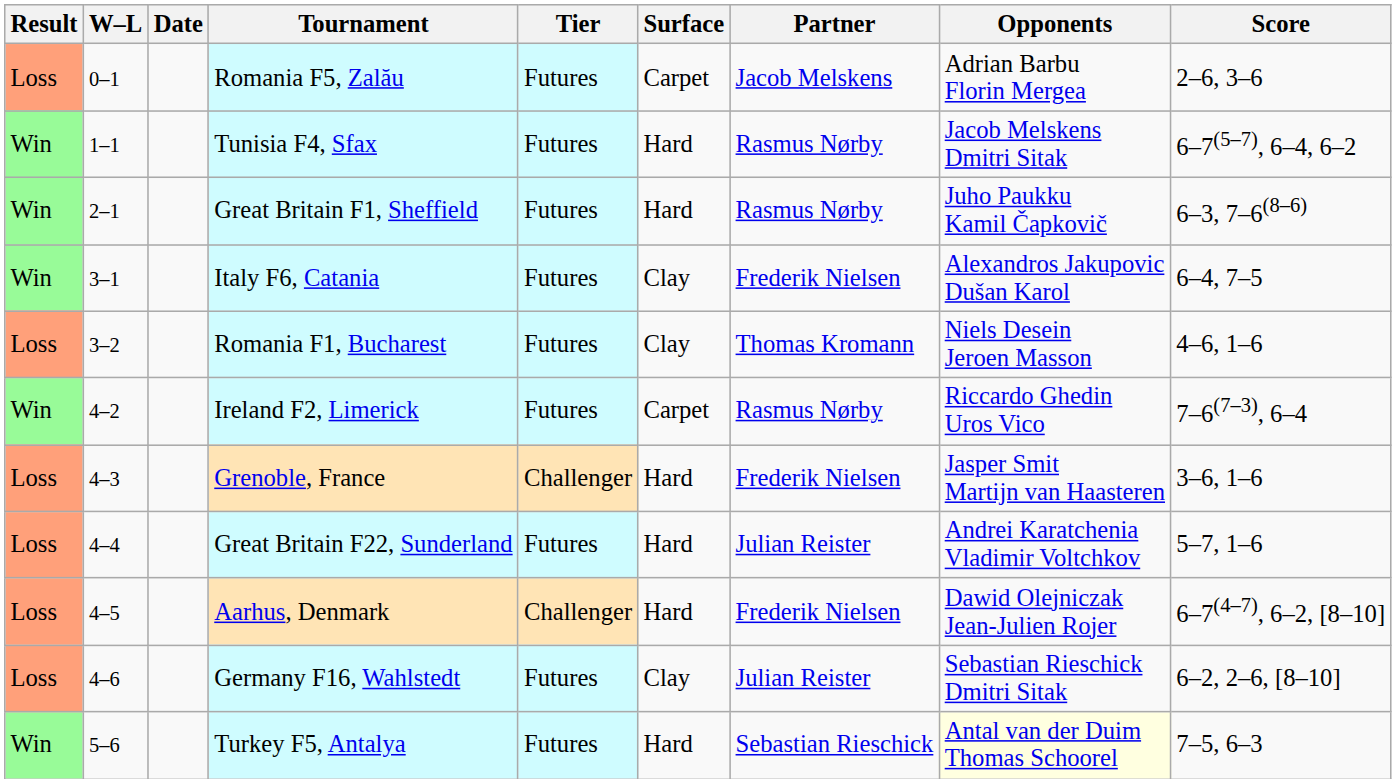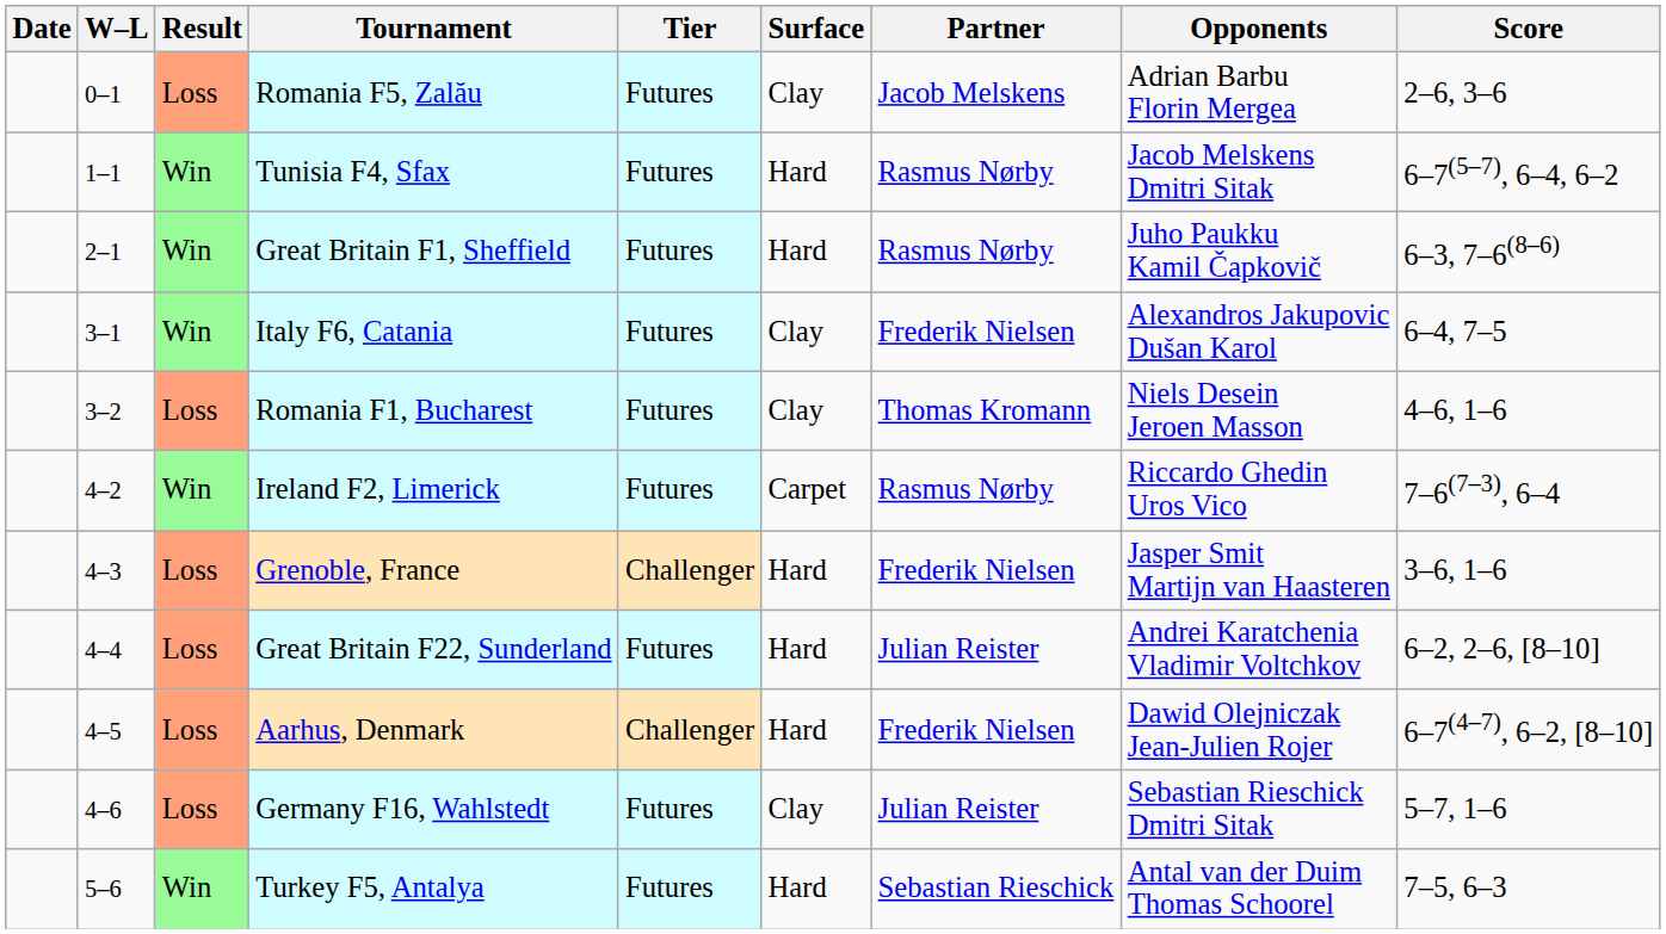columns swapped: Result <-> Date
Romania F5, Zalău | Surface: Carpet -> Clay
Great Britain F22, Sunderland | Score: 5–7, 1–6 -> 6–2, 2–6, [8–10]
Germany F16, Wahlstedt | Score: 6–2, 2–6, [8–10] -> 5–7, 1–6
Turkey F5, Antalya | Opponents: lightyellow background -> no background
